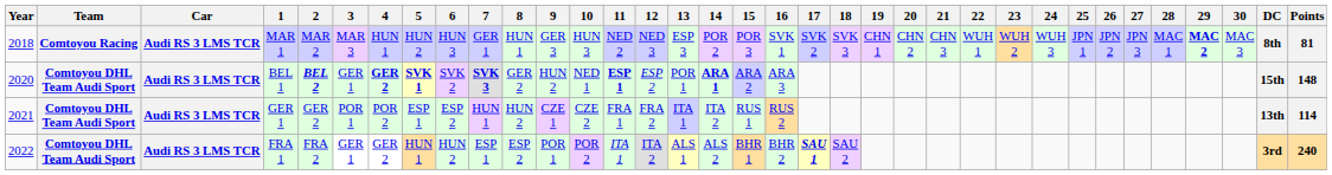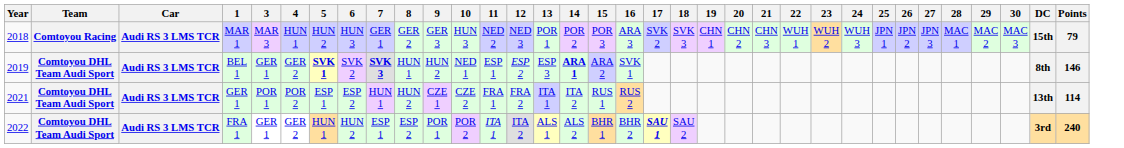- column: 2 | MAR 2 | BEL 2 | GER 2 | FRA 2
MAR 1 | 8: HUN 1 -> GER 2
MAR 1 | 13: ESP 3 -> POR 1
MAR 1 | 16: SVK 1 -> ARA 3
MAR 1 | 29: bold -> normal
MAR 1 | DC: 8th -> 15th
MAR 1 | Points: 81 -> 79
BEL 1 | Year: 2020 -> 2019
BEL 1 | 4: bold -> normal
BEL 1 | 8: GER 2 -> HUN 1
BEL 1 | 11: bold -> normal
BEL 1 | 13: POR 1 -> ESP 3
BEL 1 | 16: ARA 3 -> SVK 1
BEL 1 | DC: 15th -> 8th
BEL 1 | Points: 148 -> 146
